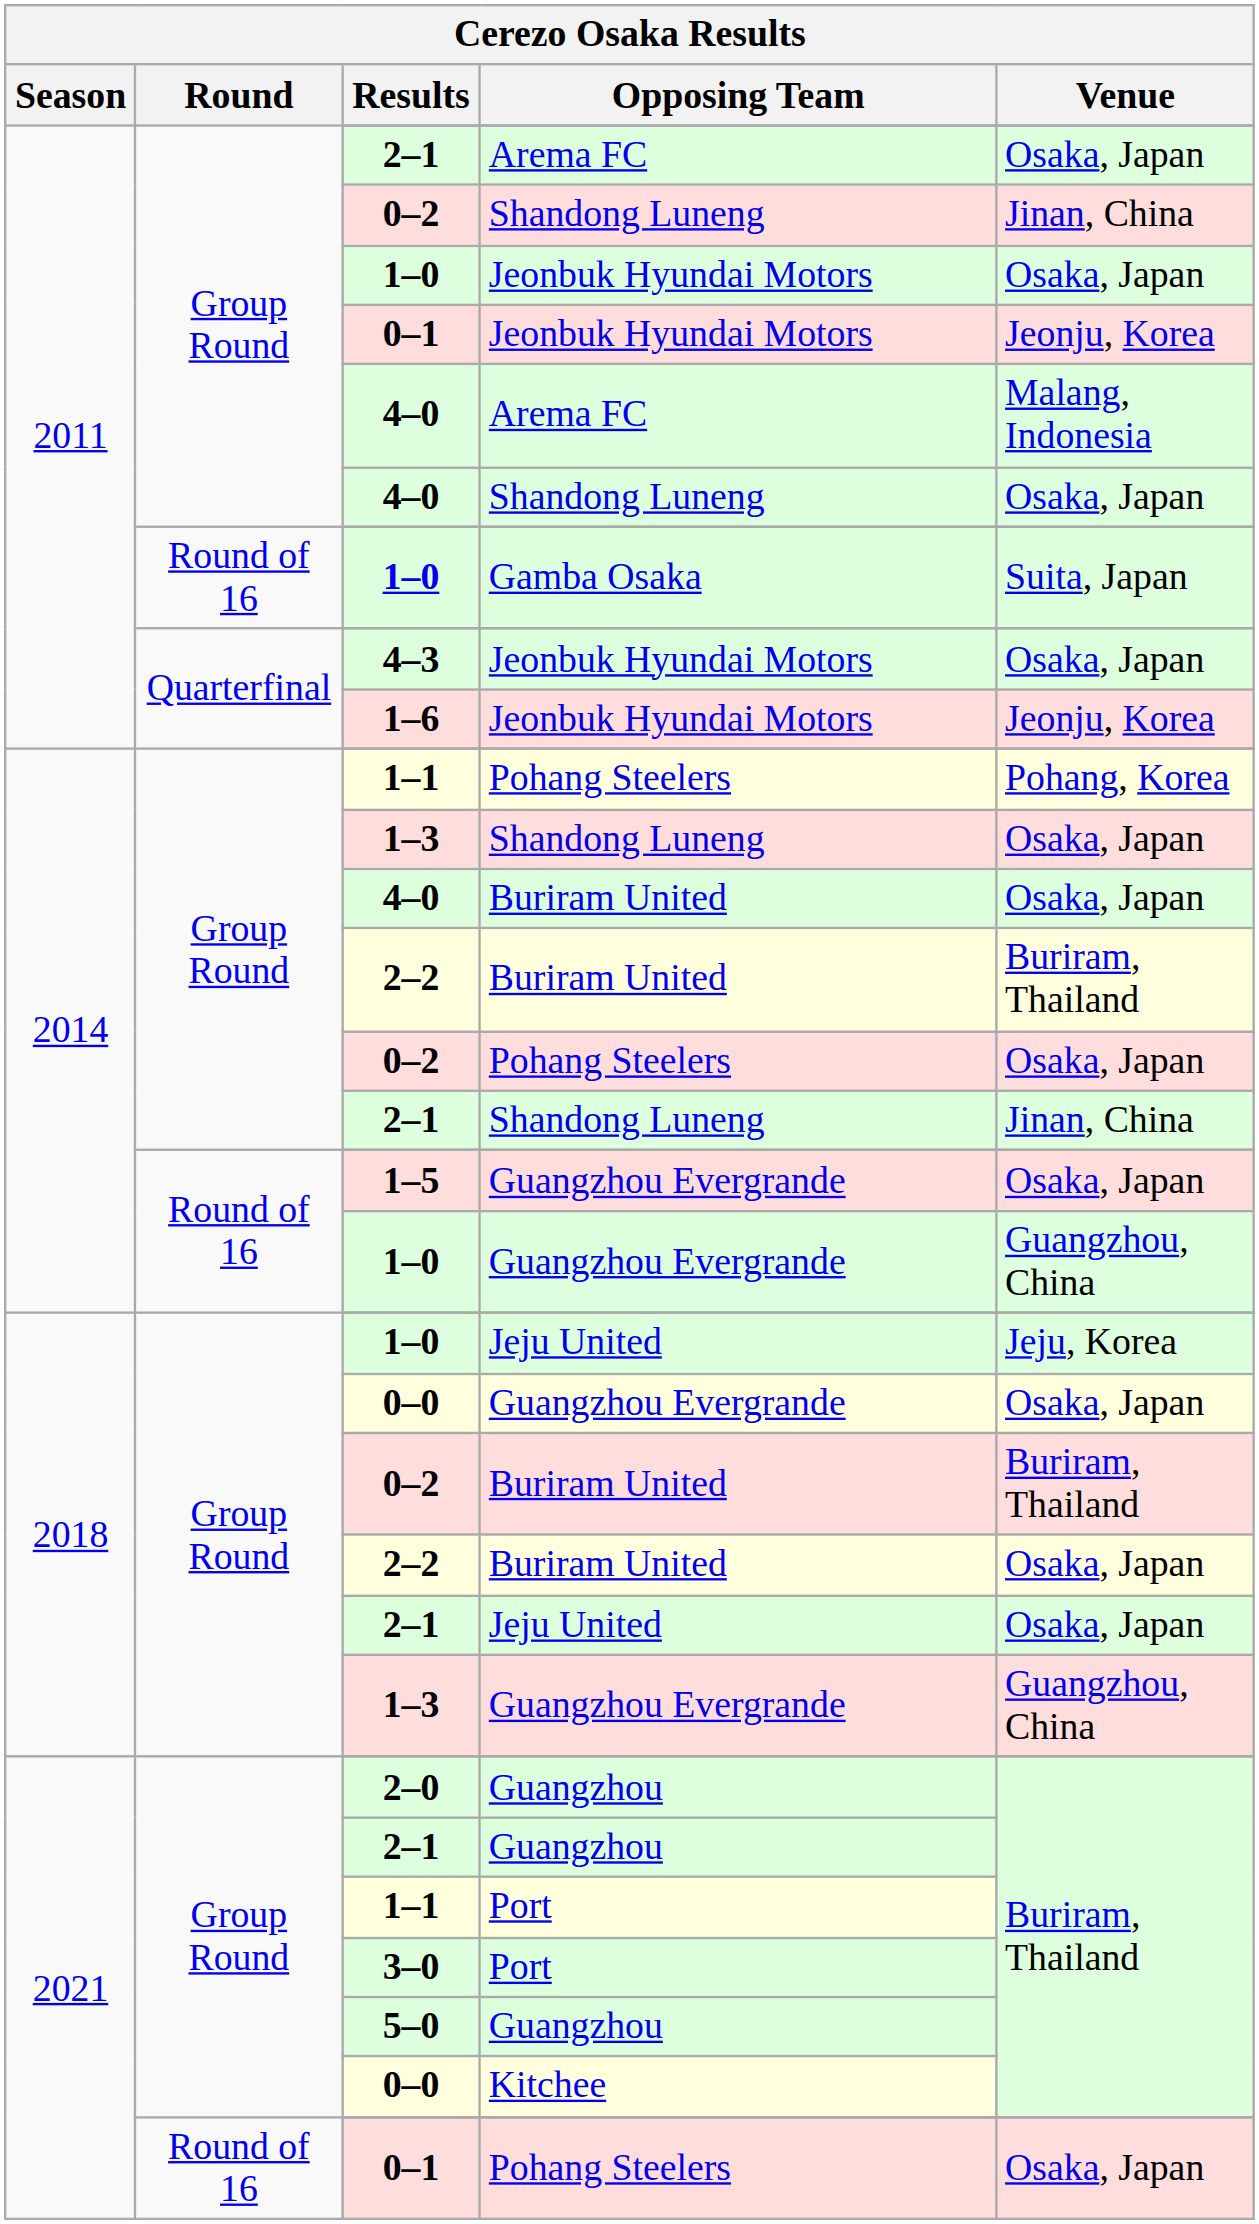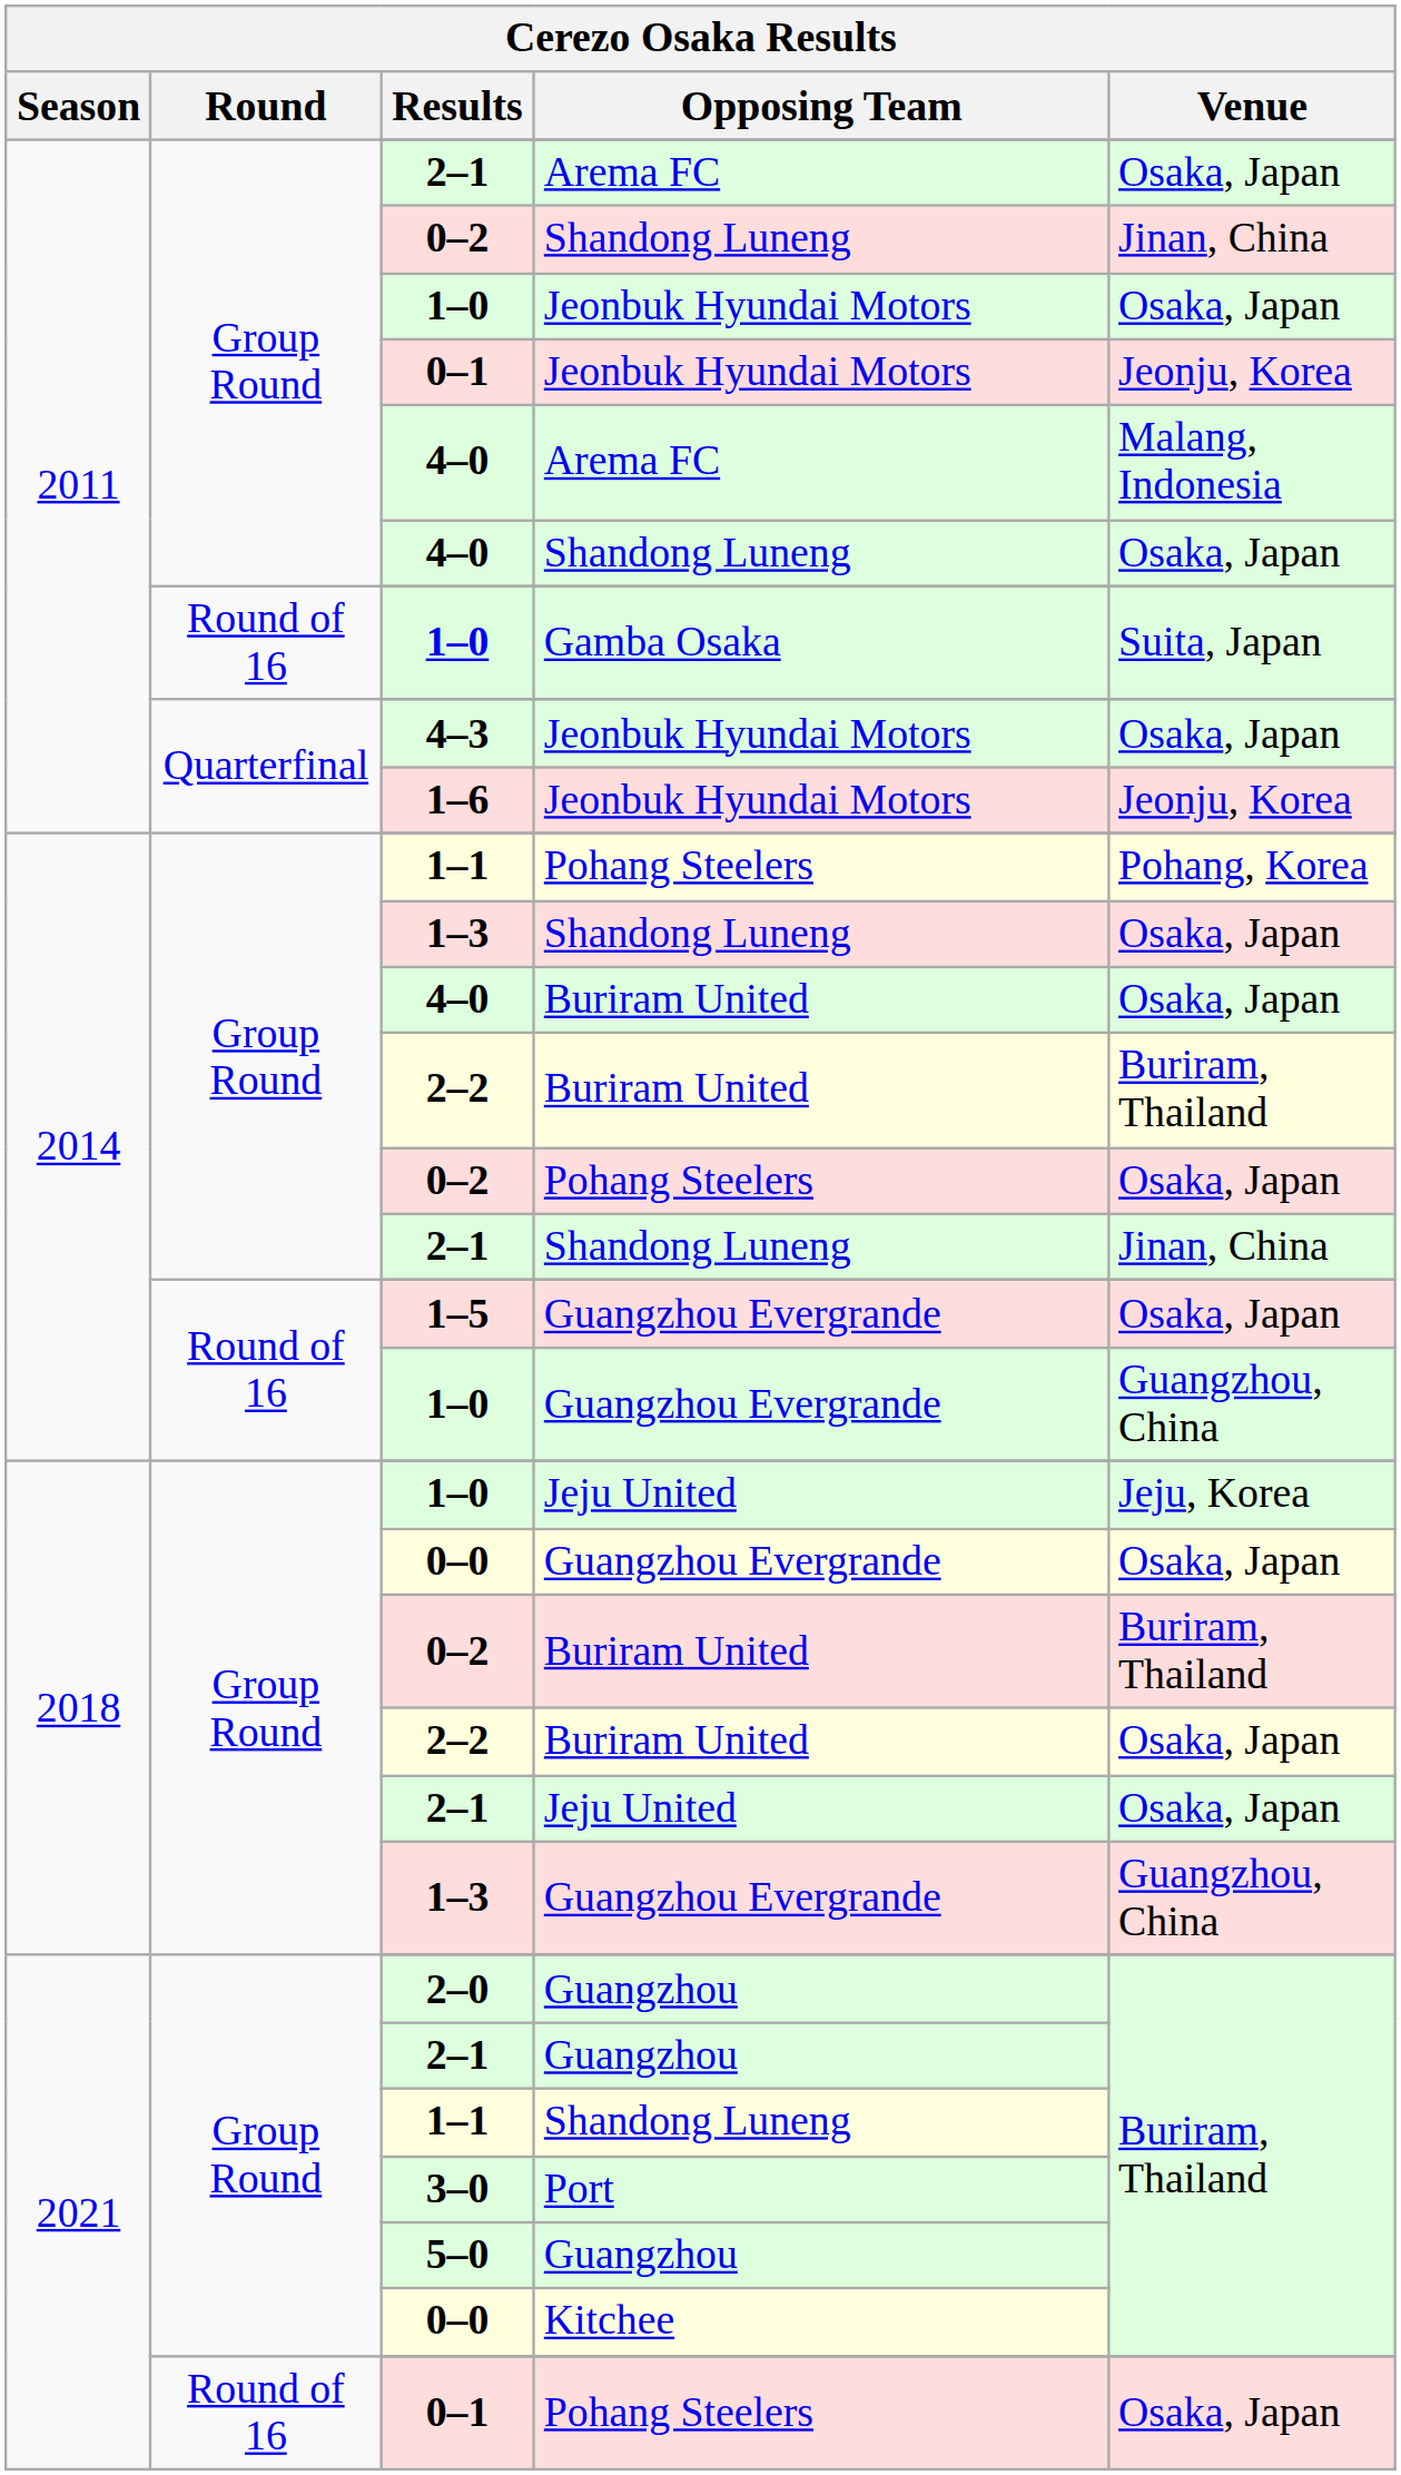2021 / 1–1 | Opposing Team: Port -> Shandong Luneng
